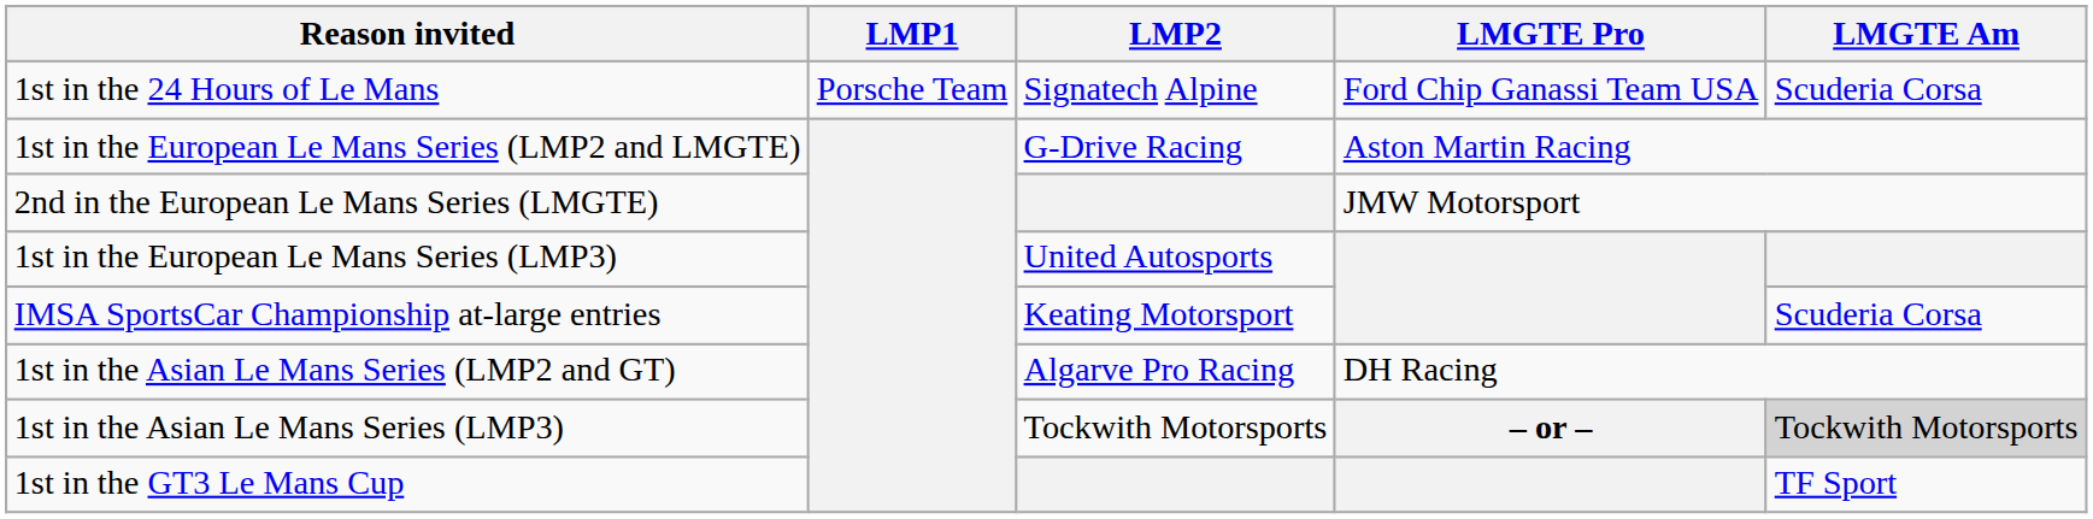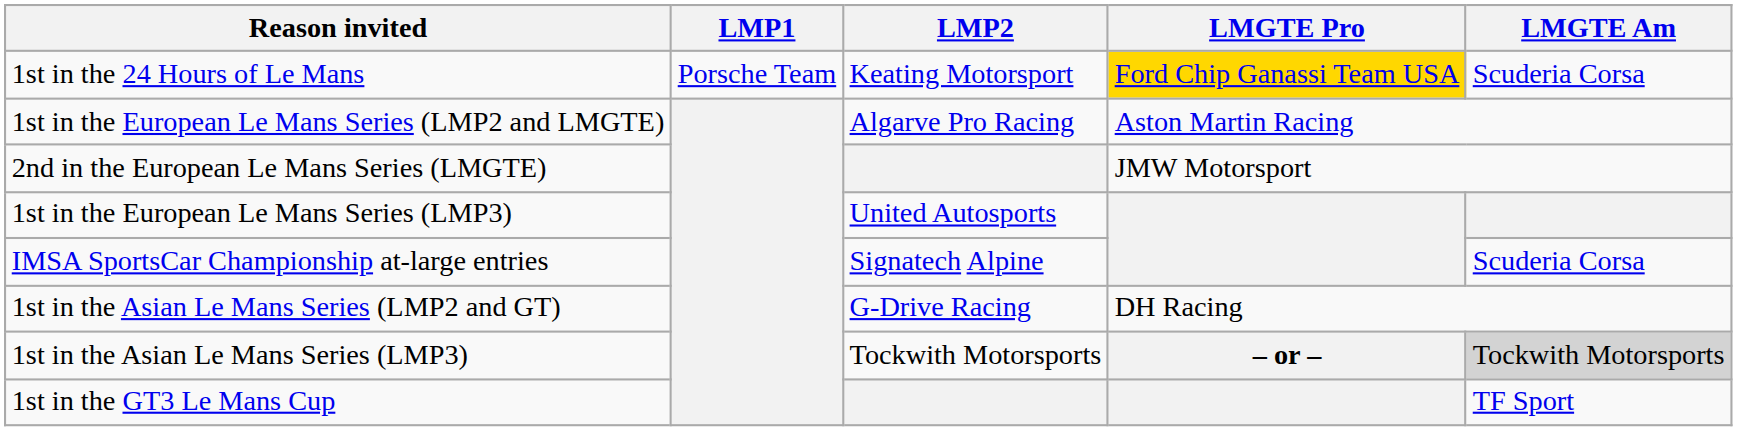1st in the 24 Hours of Le Mans | LMP2: Signatech Alpine -> Keating Motorsport
1st in the 24 Hours of Le Mans | LMGTE Pro: no background -> gold background
1st in the European Le Mans Series (LMP2 and LMGTE) | LMP2: G-Drive Racing -> Algarve Pro Racing
IMSA SportsCar Championship at-large entries | LMP2: Keating Motorsport -> Signatech Alpine
1st in the Asian Le Mans Series (LMP2 and GT) | LMP2: Algarve Pro Racing -> G-Drive Racing
